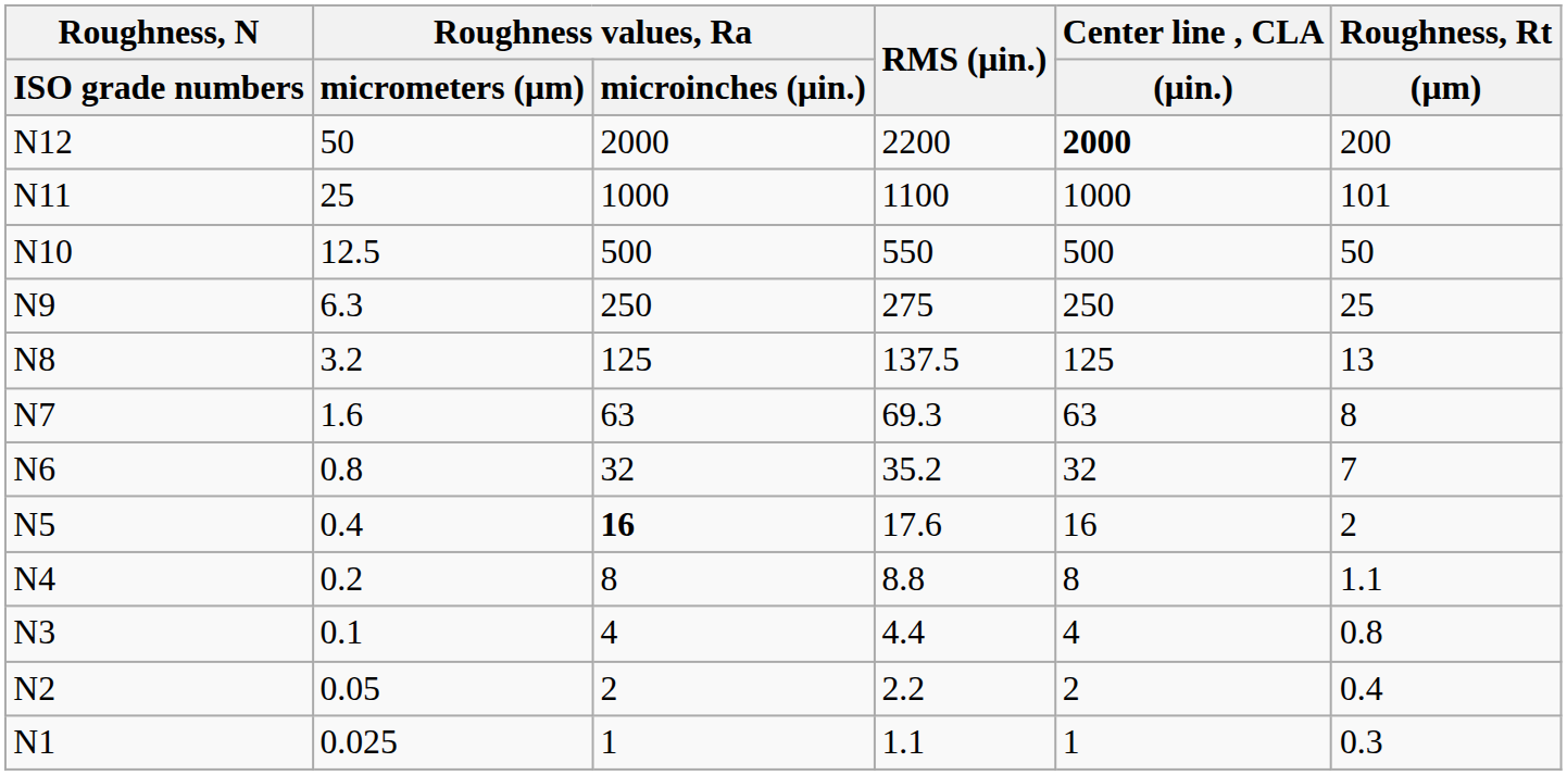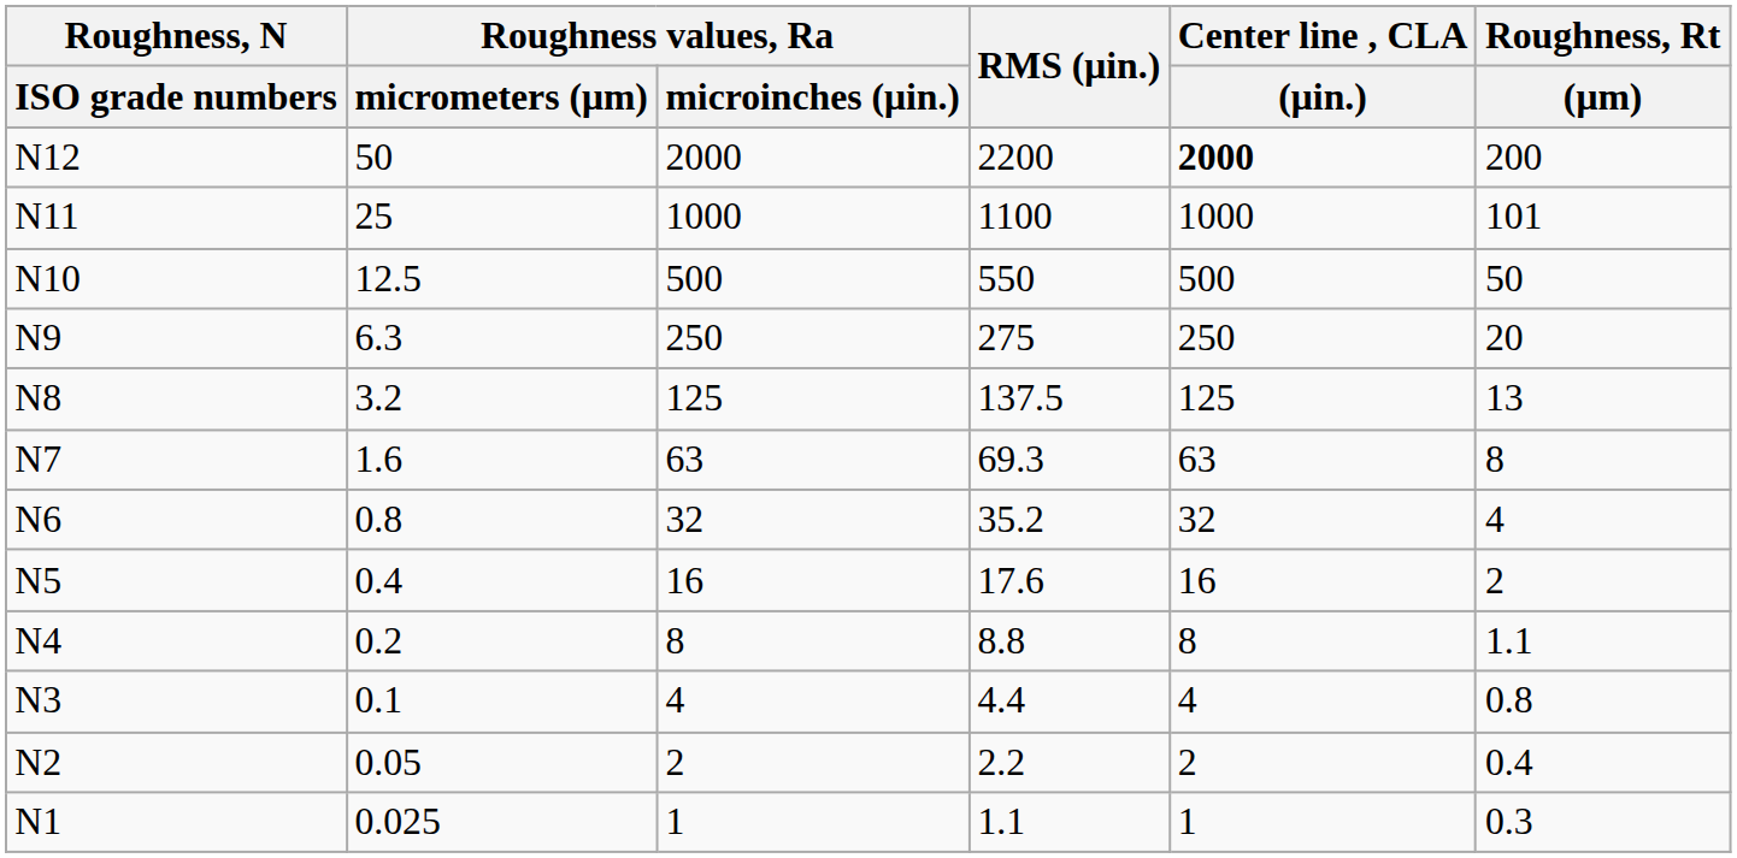N9 | Roughness, Rt / (μm): 25 -> 20
N6 | Roughness, Rt / (μm): 7 -> 4
N5 | Roughness values, Ra / microinches (μin.): bold -> normal
